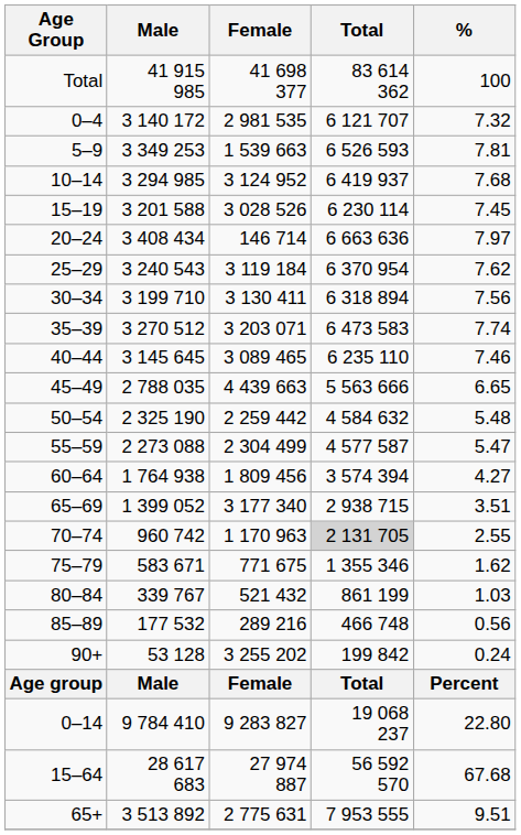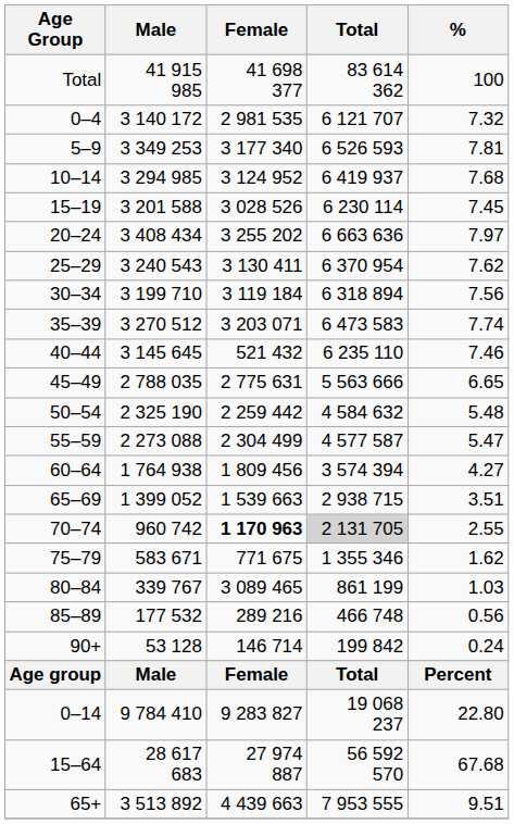5–9 | Female: 1 539 663 -> 3 177 340
20–24 | Female: 146 714 -> 3 255 202
25–29 | Female: 3 119 184 -> 3 130 411
30–34 | Female: 3 130 411 -> 3 119 184
40–44 | Female: 3 089 465 -> 521 432
45–49 | Female: 4 439 663 -> 2 775 631
65–69 | Female: 3 177 340 -> 1 539 663
70–74 | Female: normal -> bold
80–84 | Female: 521 432 -> 3 089 465
90+ | Female: 3 255 202 -> 146 714
65+ | Female: 2 775 631 -> 4 439 663
